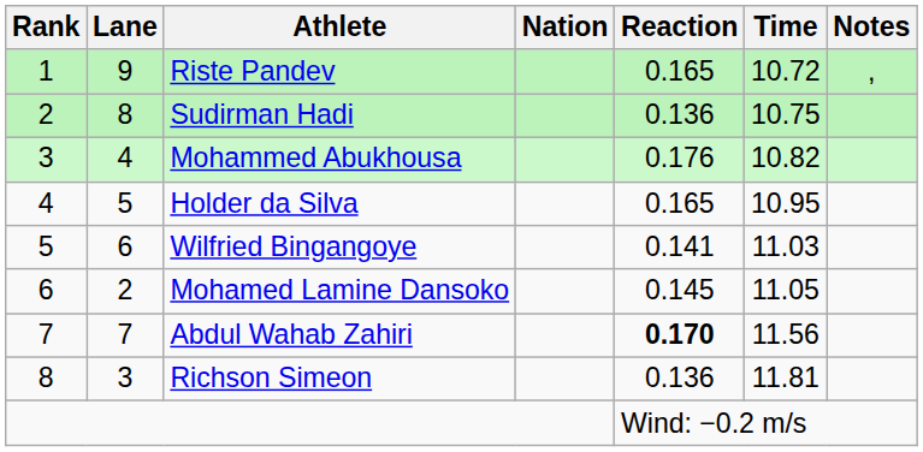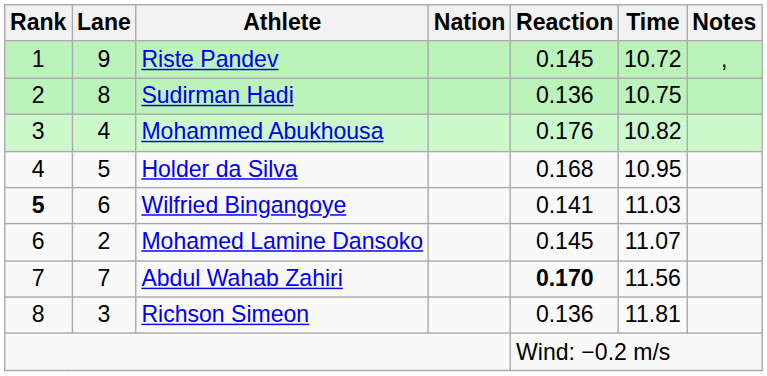Riste Pandev | Reaction: 0.165 -> 0.145
Holder da Silva | Reaction: 0.165 -> 0.168
Wilfried Bingangoye | Rank: normal -> bold
Mohamed Lamine Dansoko | Time: 11.05 -> 11.07
